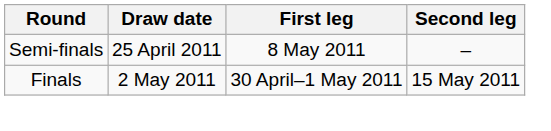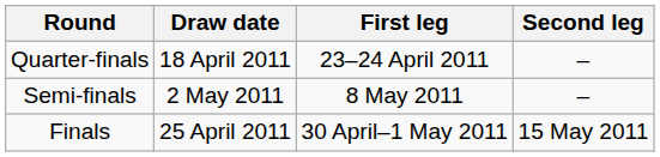+ row: Quarter-finals | 18 April 2011 | 23–24 April 2011 | –
Semi-finals | Draw date: 25 April 2011 -> 2 May 2011
Finals | Draw date: 2 May 2011 -> 25 April 2011
